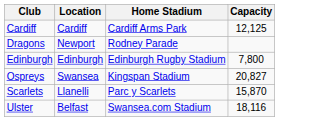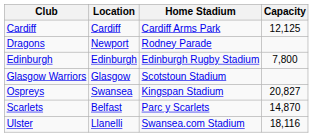+ row: Glasgow Warriors | Glasgow | Scotstoun Stadium
Scarlets | Location: Llanelli -> Belfast
Scarlets | Capacity: 15,870 -> 14,870
Ulster | Location: Belfast -> Llanelli
